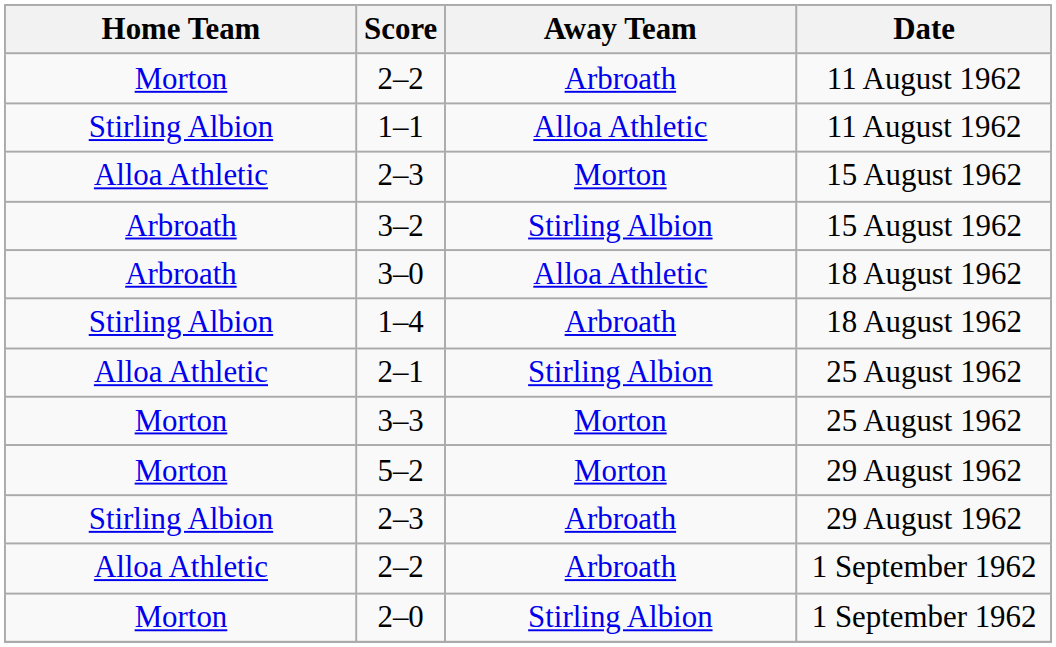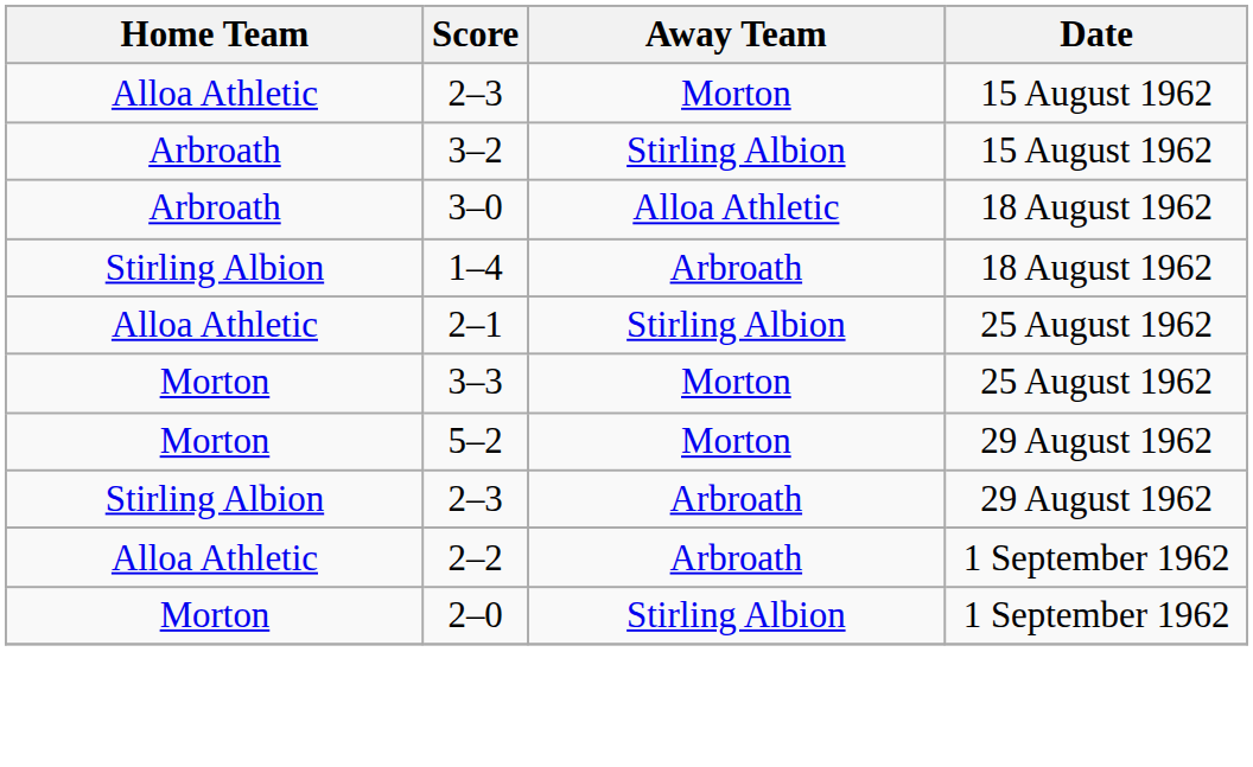- row: Morton | 2–2 | Arbroath | 11 August 1962
- row: Stirling Albion | 1–1 | Alloa Athletic | 11 August 1962
